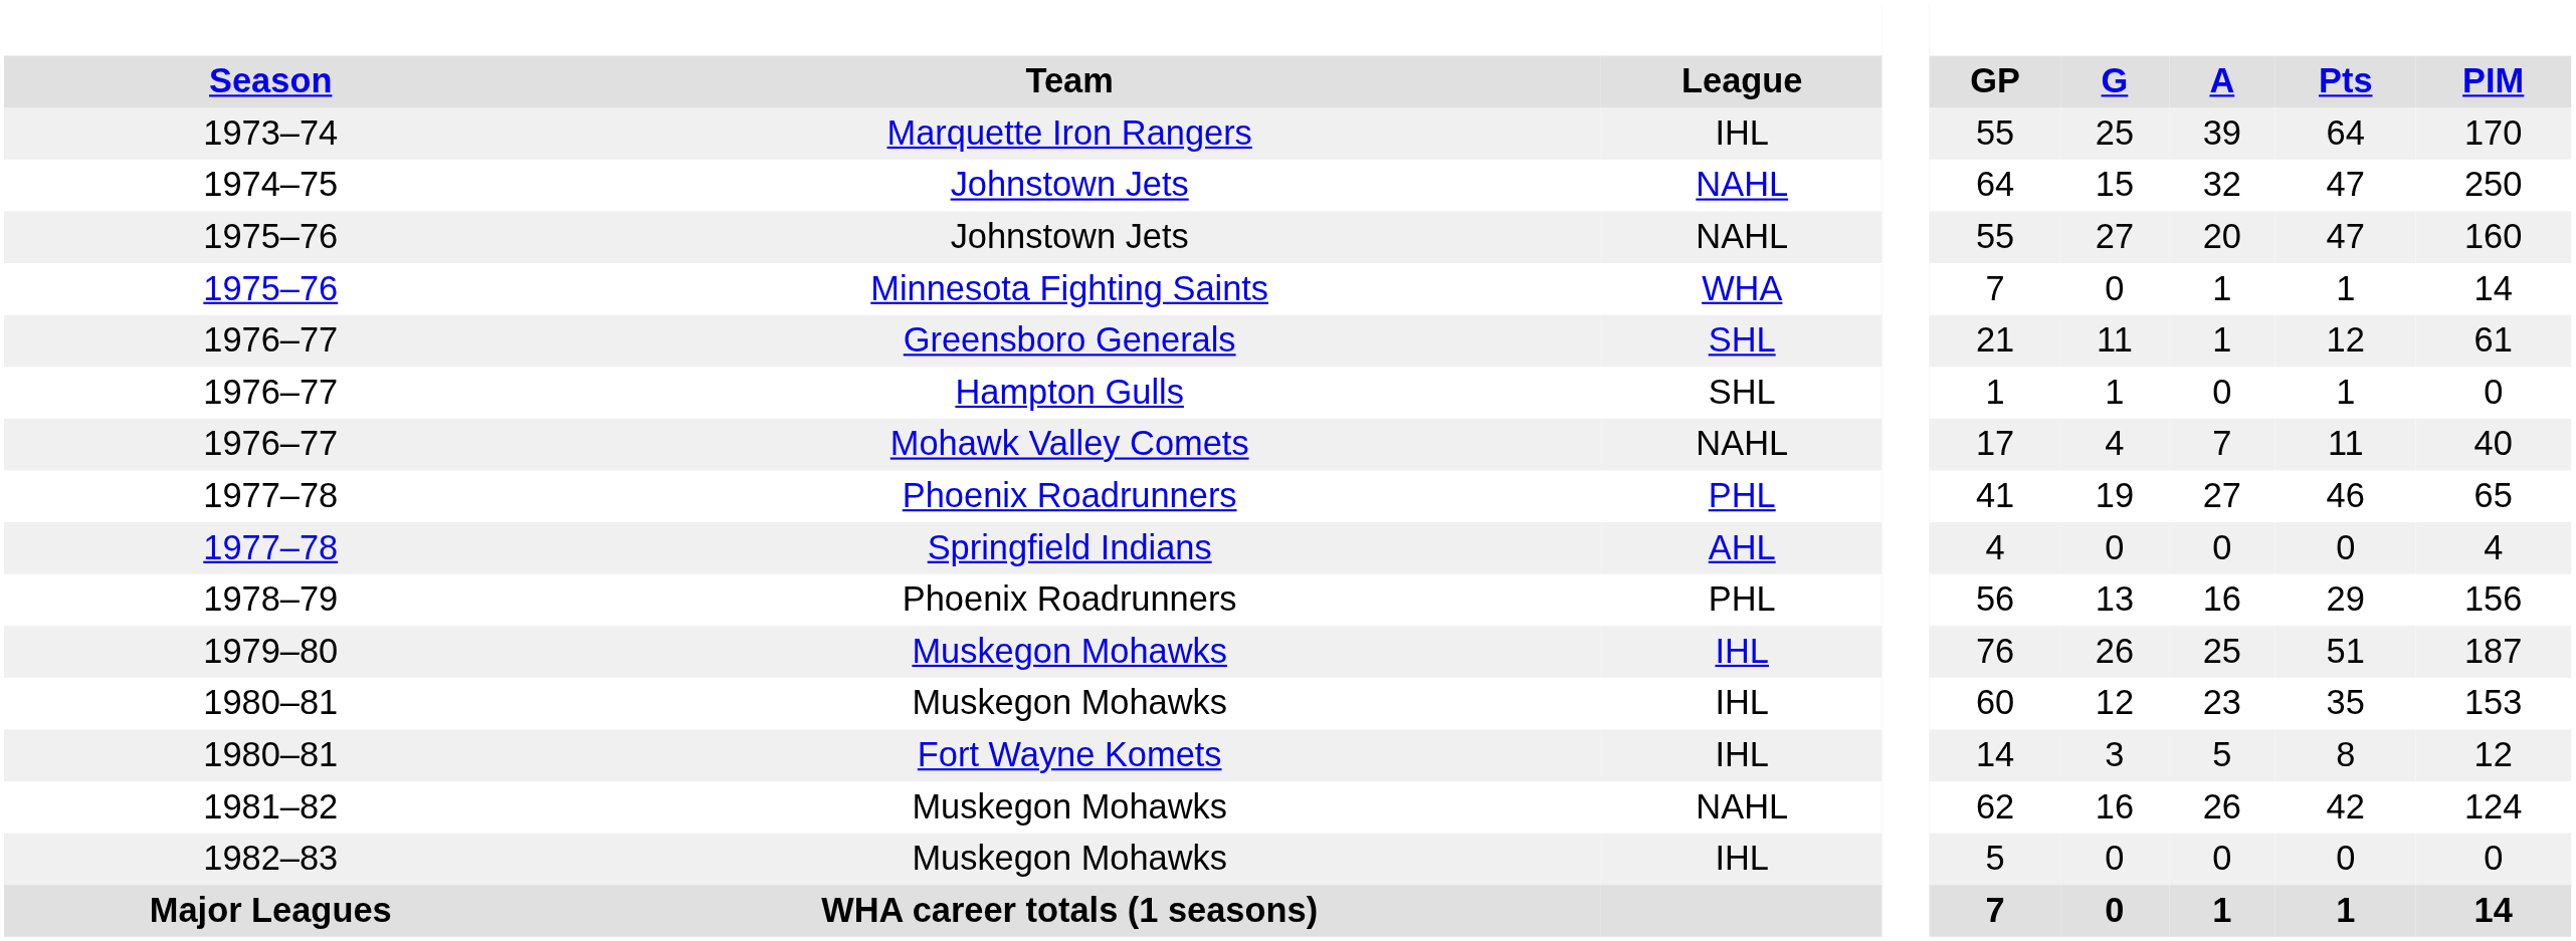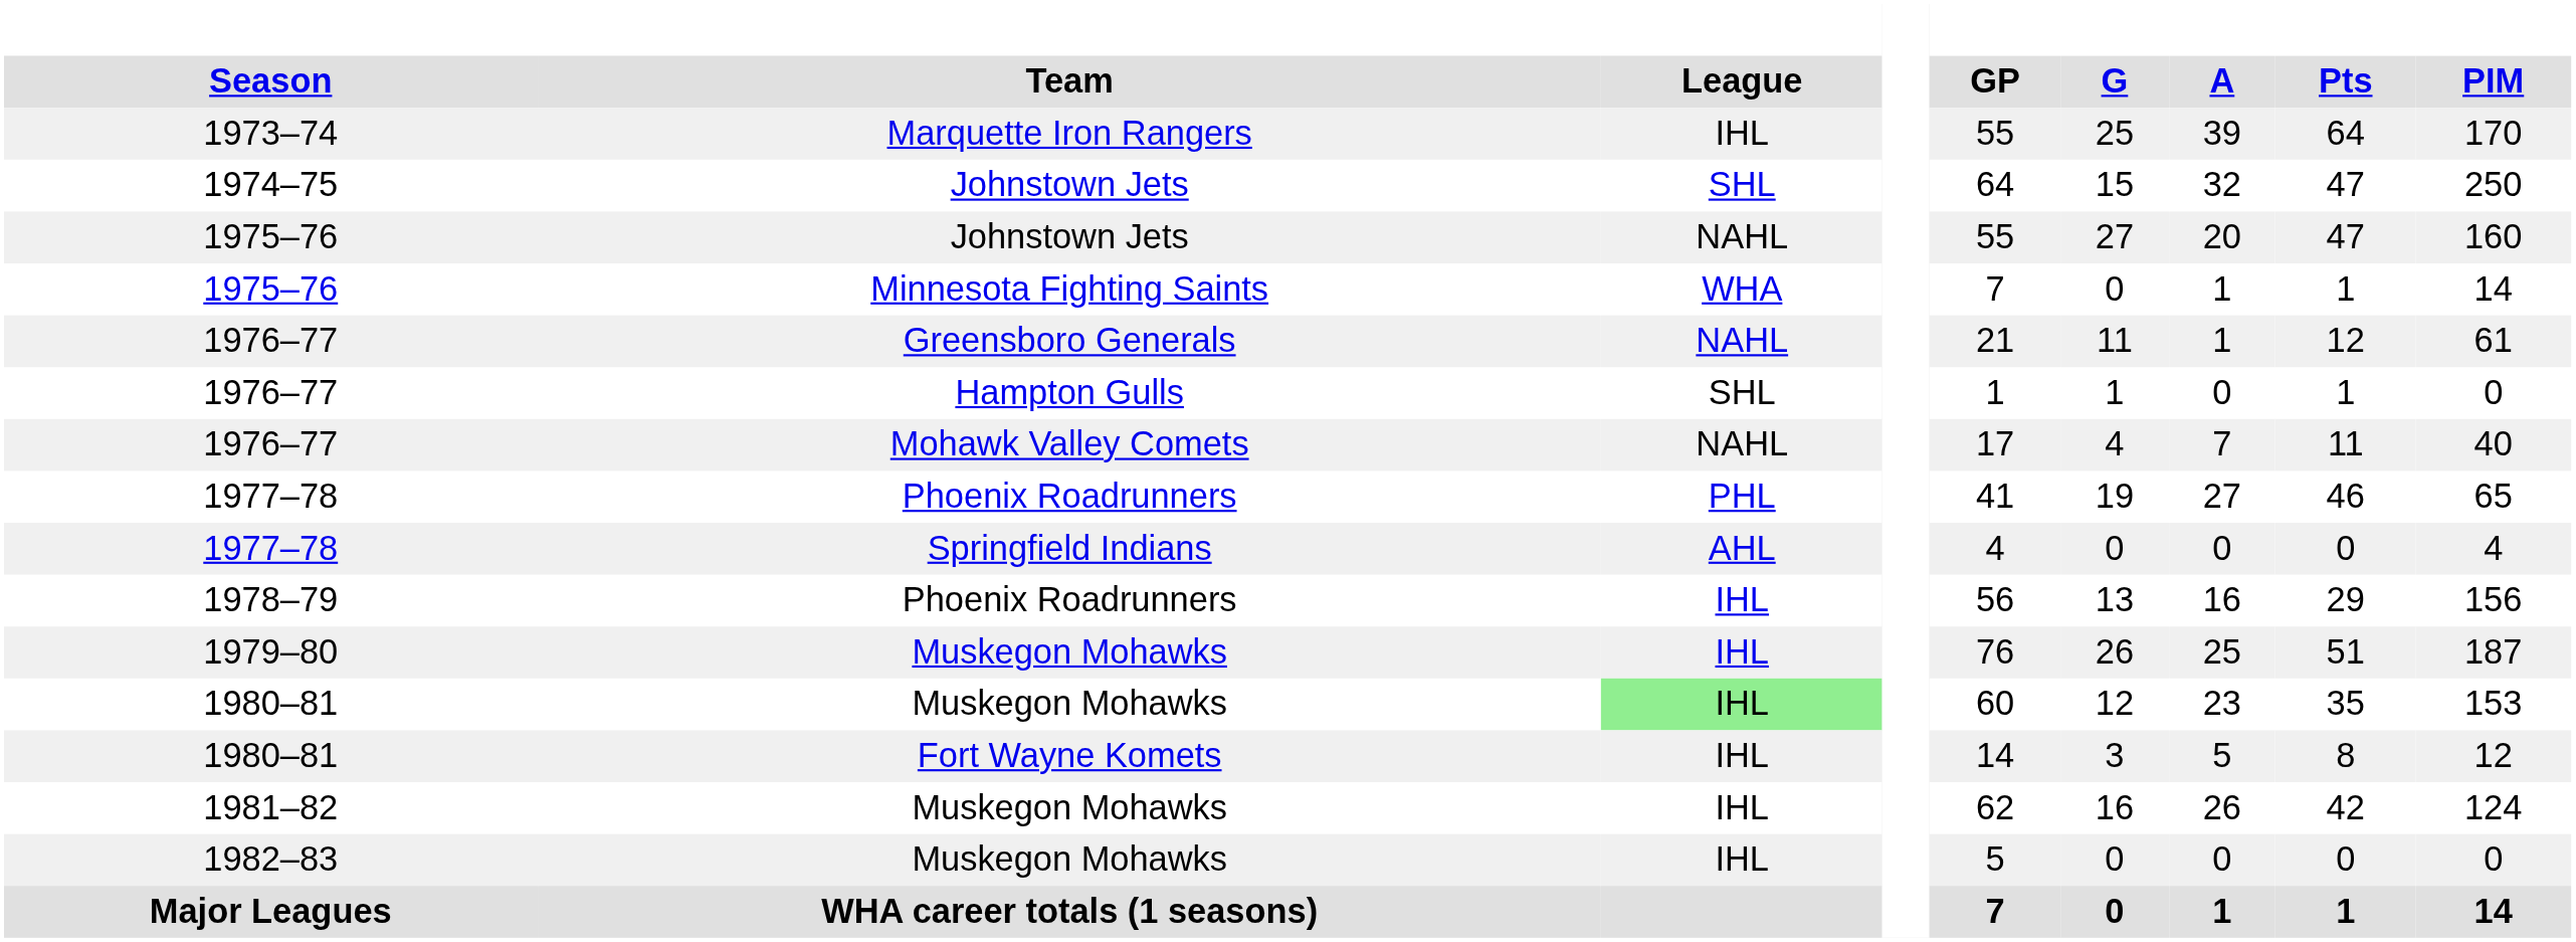1974–75 | League: NAHL -> SHL
1976–77 / Greensboro Generals | League: SHL -> NAHL
1978–79 | League: PHL -> IHL
1980–81 / Muskegon Mohawks | League: no background -> lightgreen background
1981–82 | League: NAHL -> IHL
